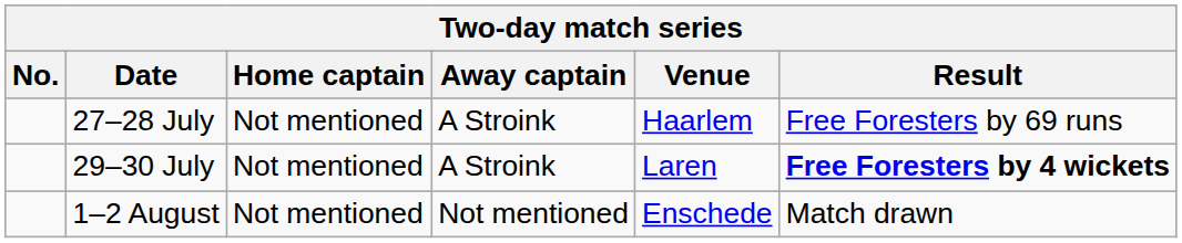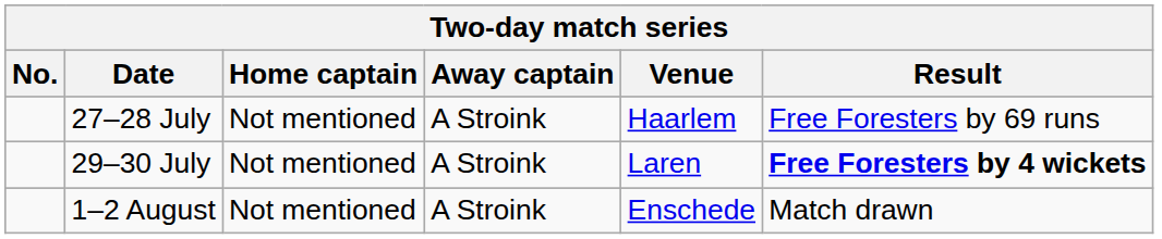1–2 August | Away captain: Not mentioned -> A Stroink
